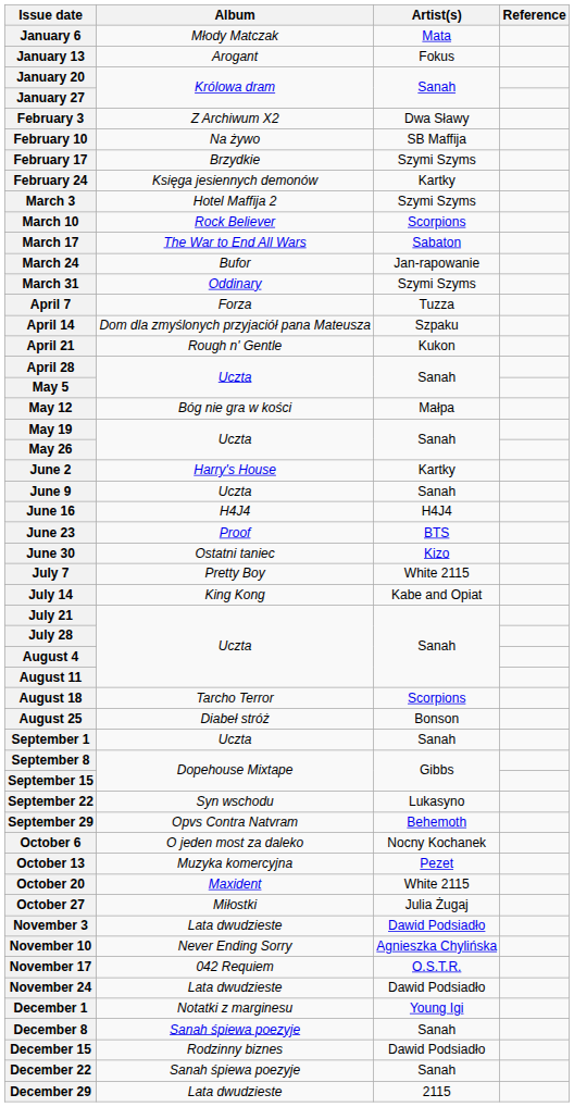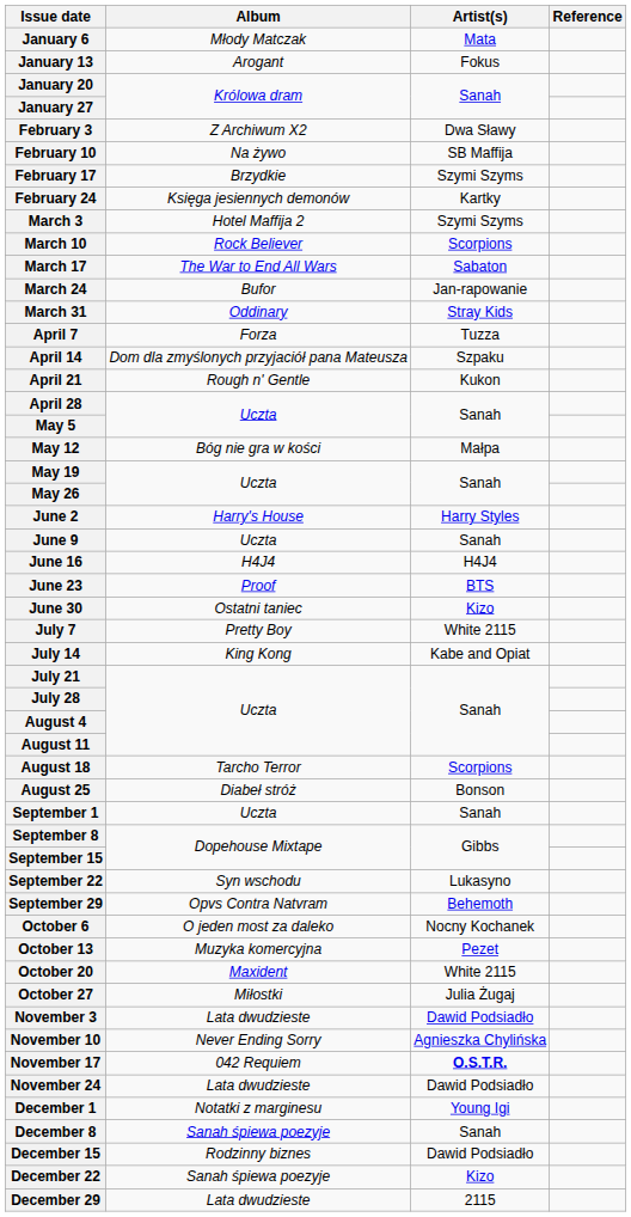March 31 | Artist(s): Szymi Szyms -> Stray Kids
June 2 | Artist(s): Kartky -> Harry Styles
November 17 | Artist(s): normal -> bold
December 22 | Artist(s): Sanah -> Kizo
